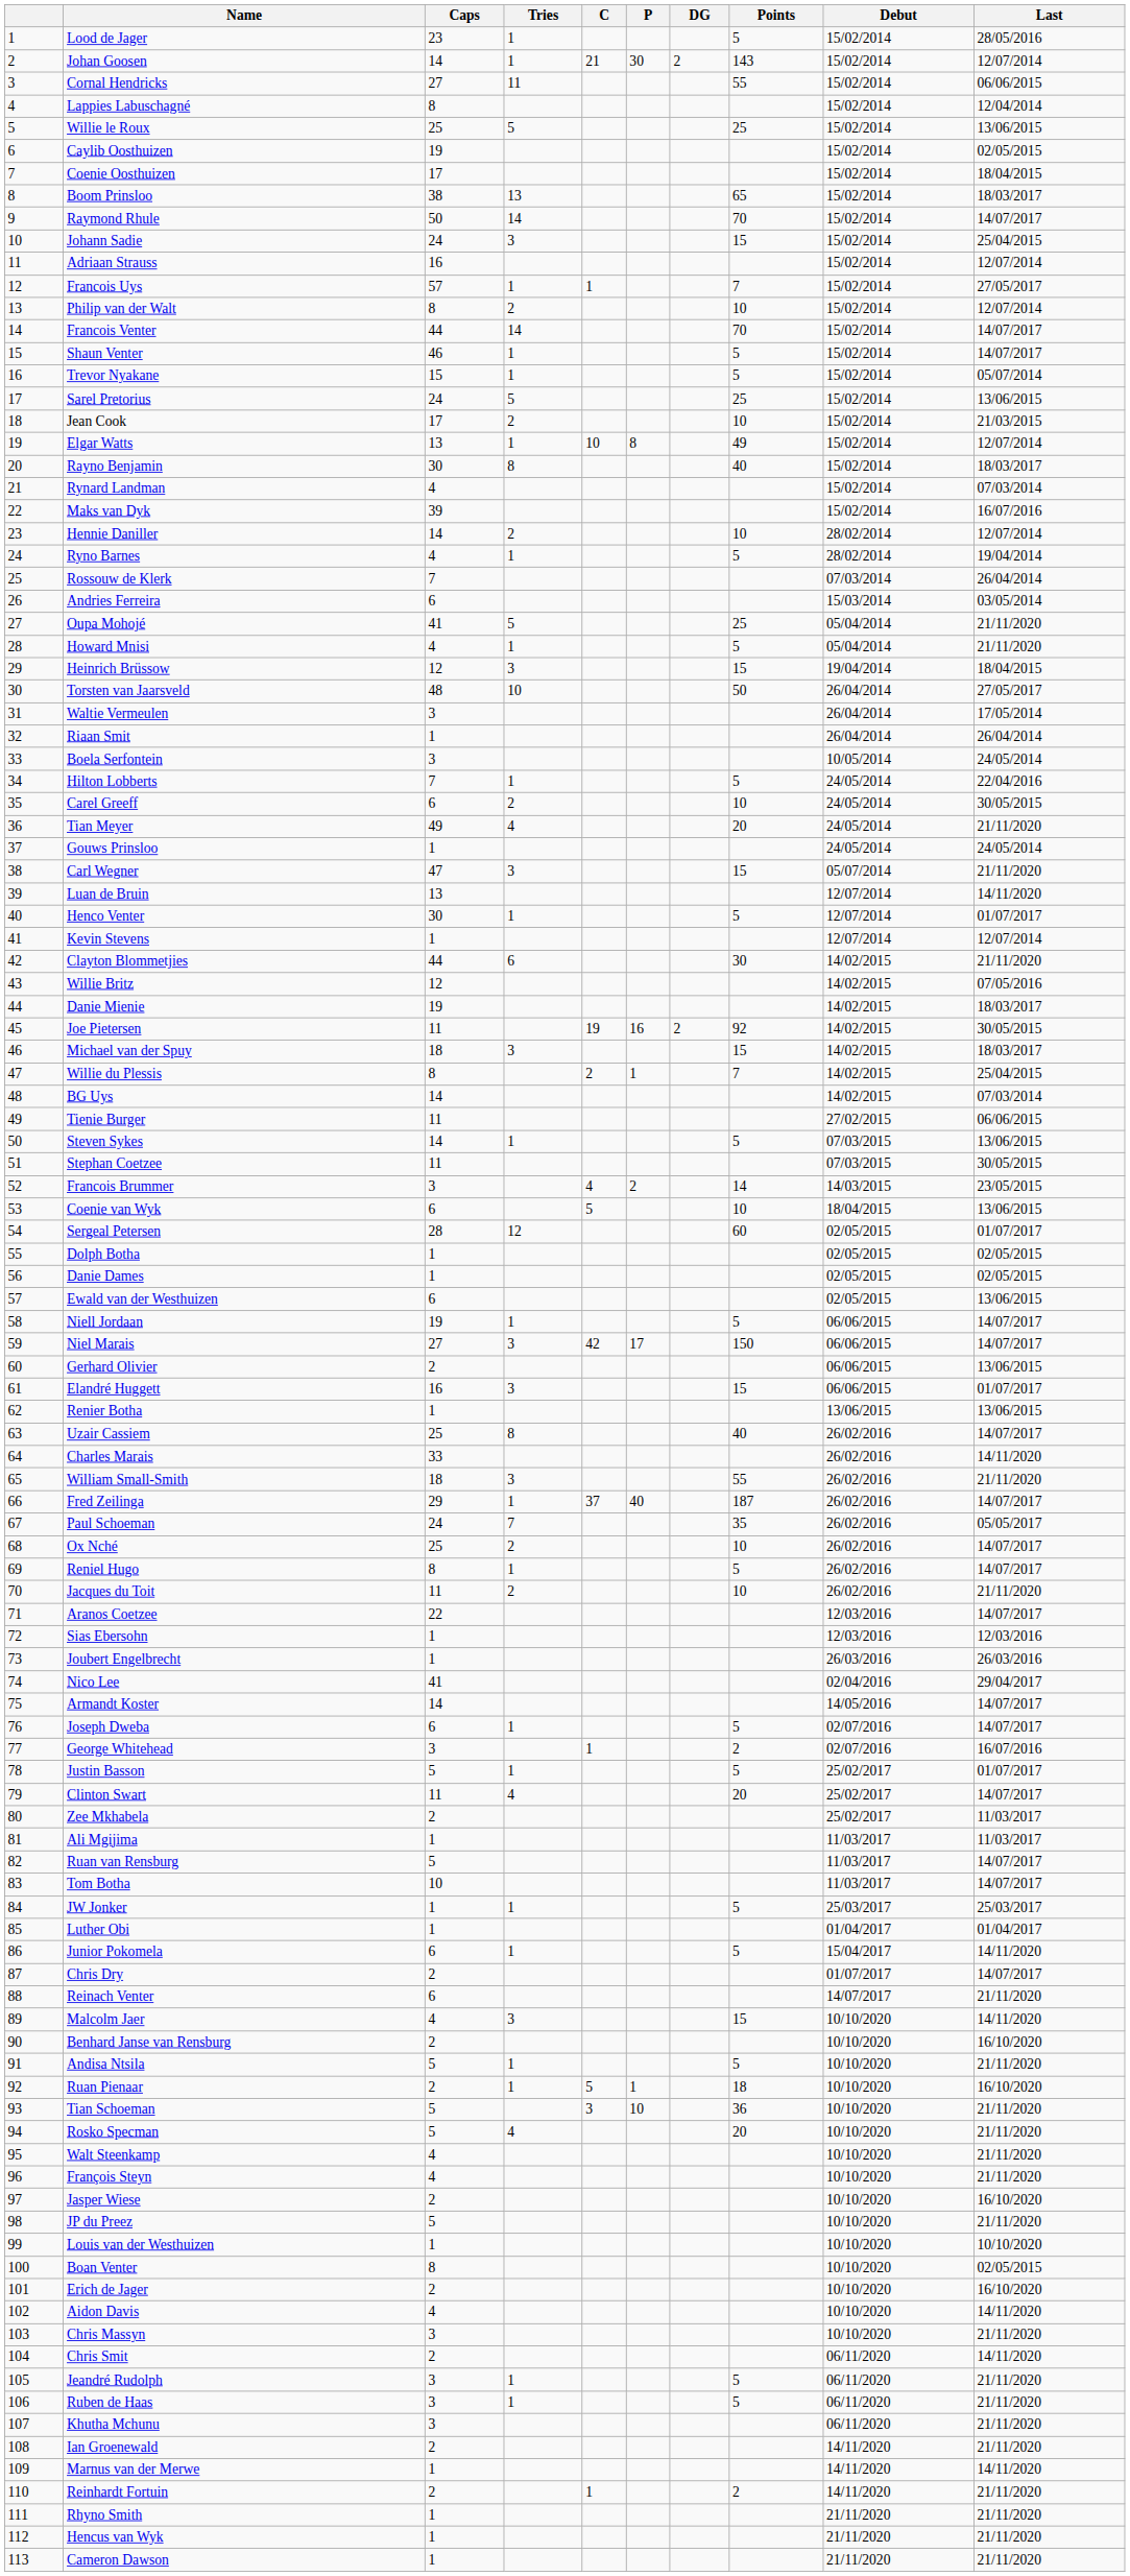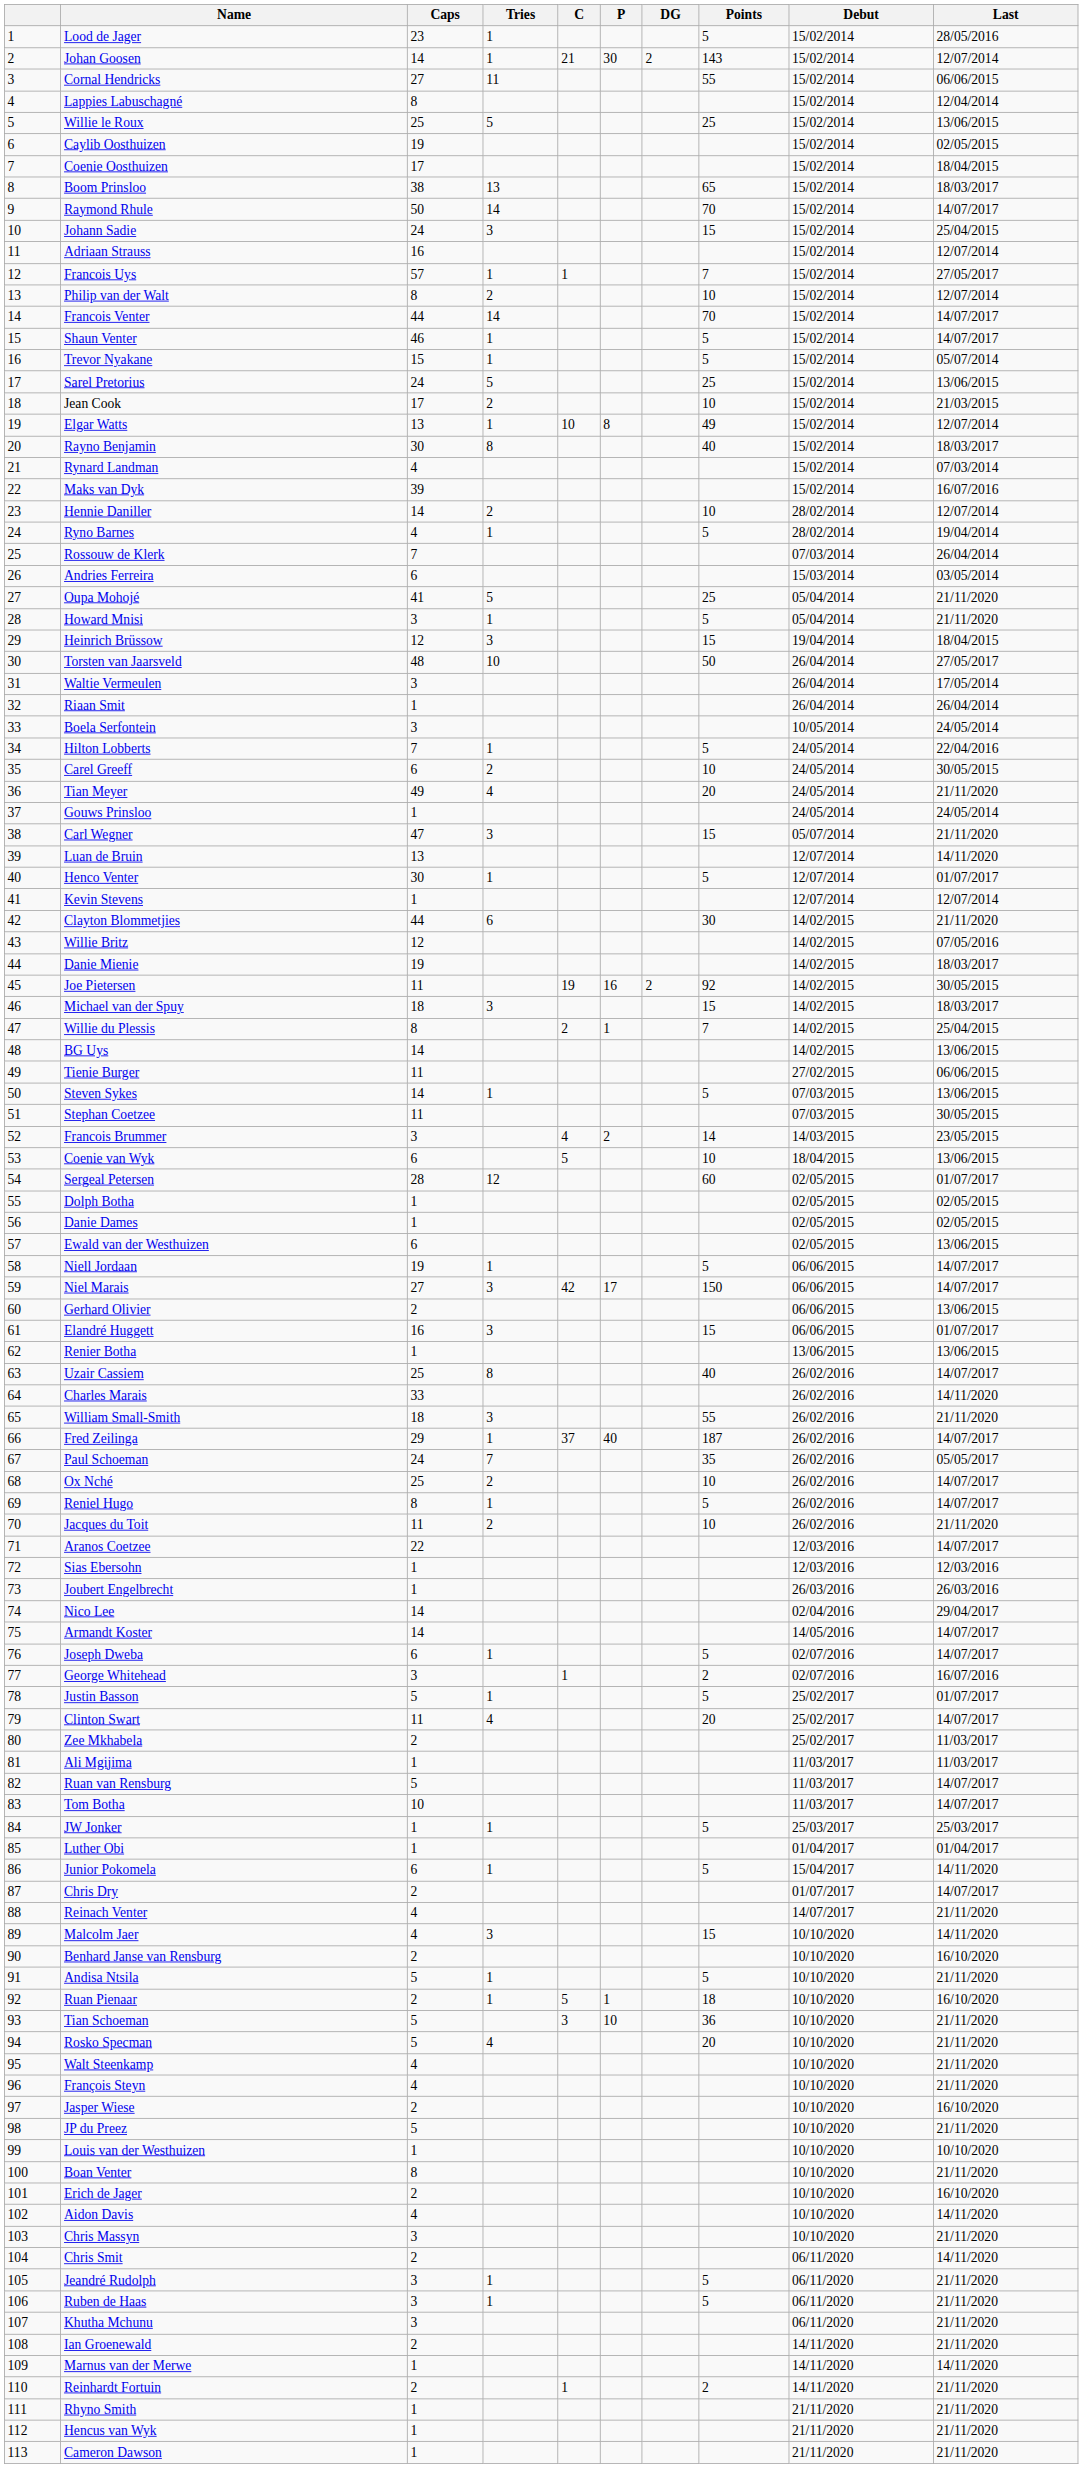Howard Mnisi | Caps: 4 -> 3
BG Uys | Last: 07/03/2014 -> 13/06/2015
Nico Lee | Caps: 41 -> 14
Reinach Venter | Caps: 6 -> 4
Boan Venter | Last: 02/05/2015 -> 21/11/2020
